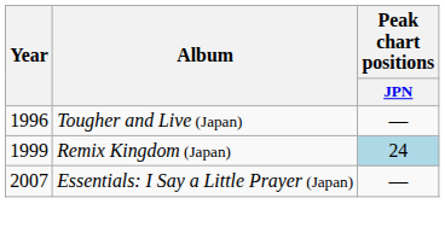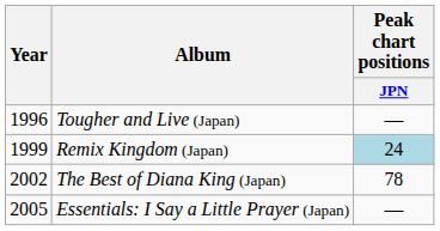+ row: 2002 | The Best of Diana King (Japan) | 78
Essentials: I Say a Little Prayer (Japan) | Year: 2007 -> 2005
